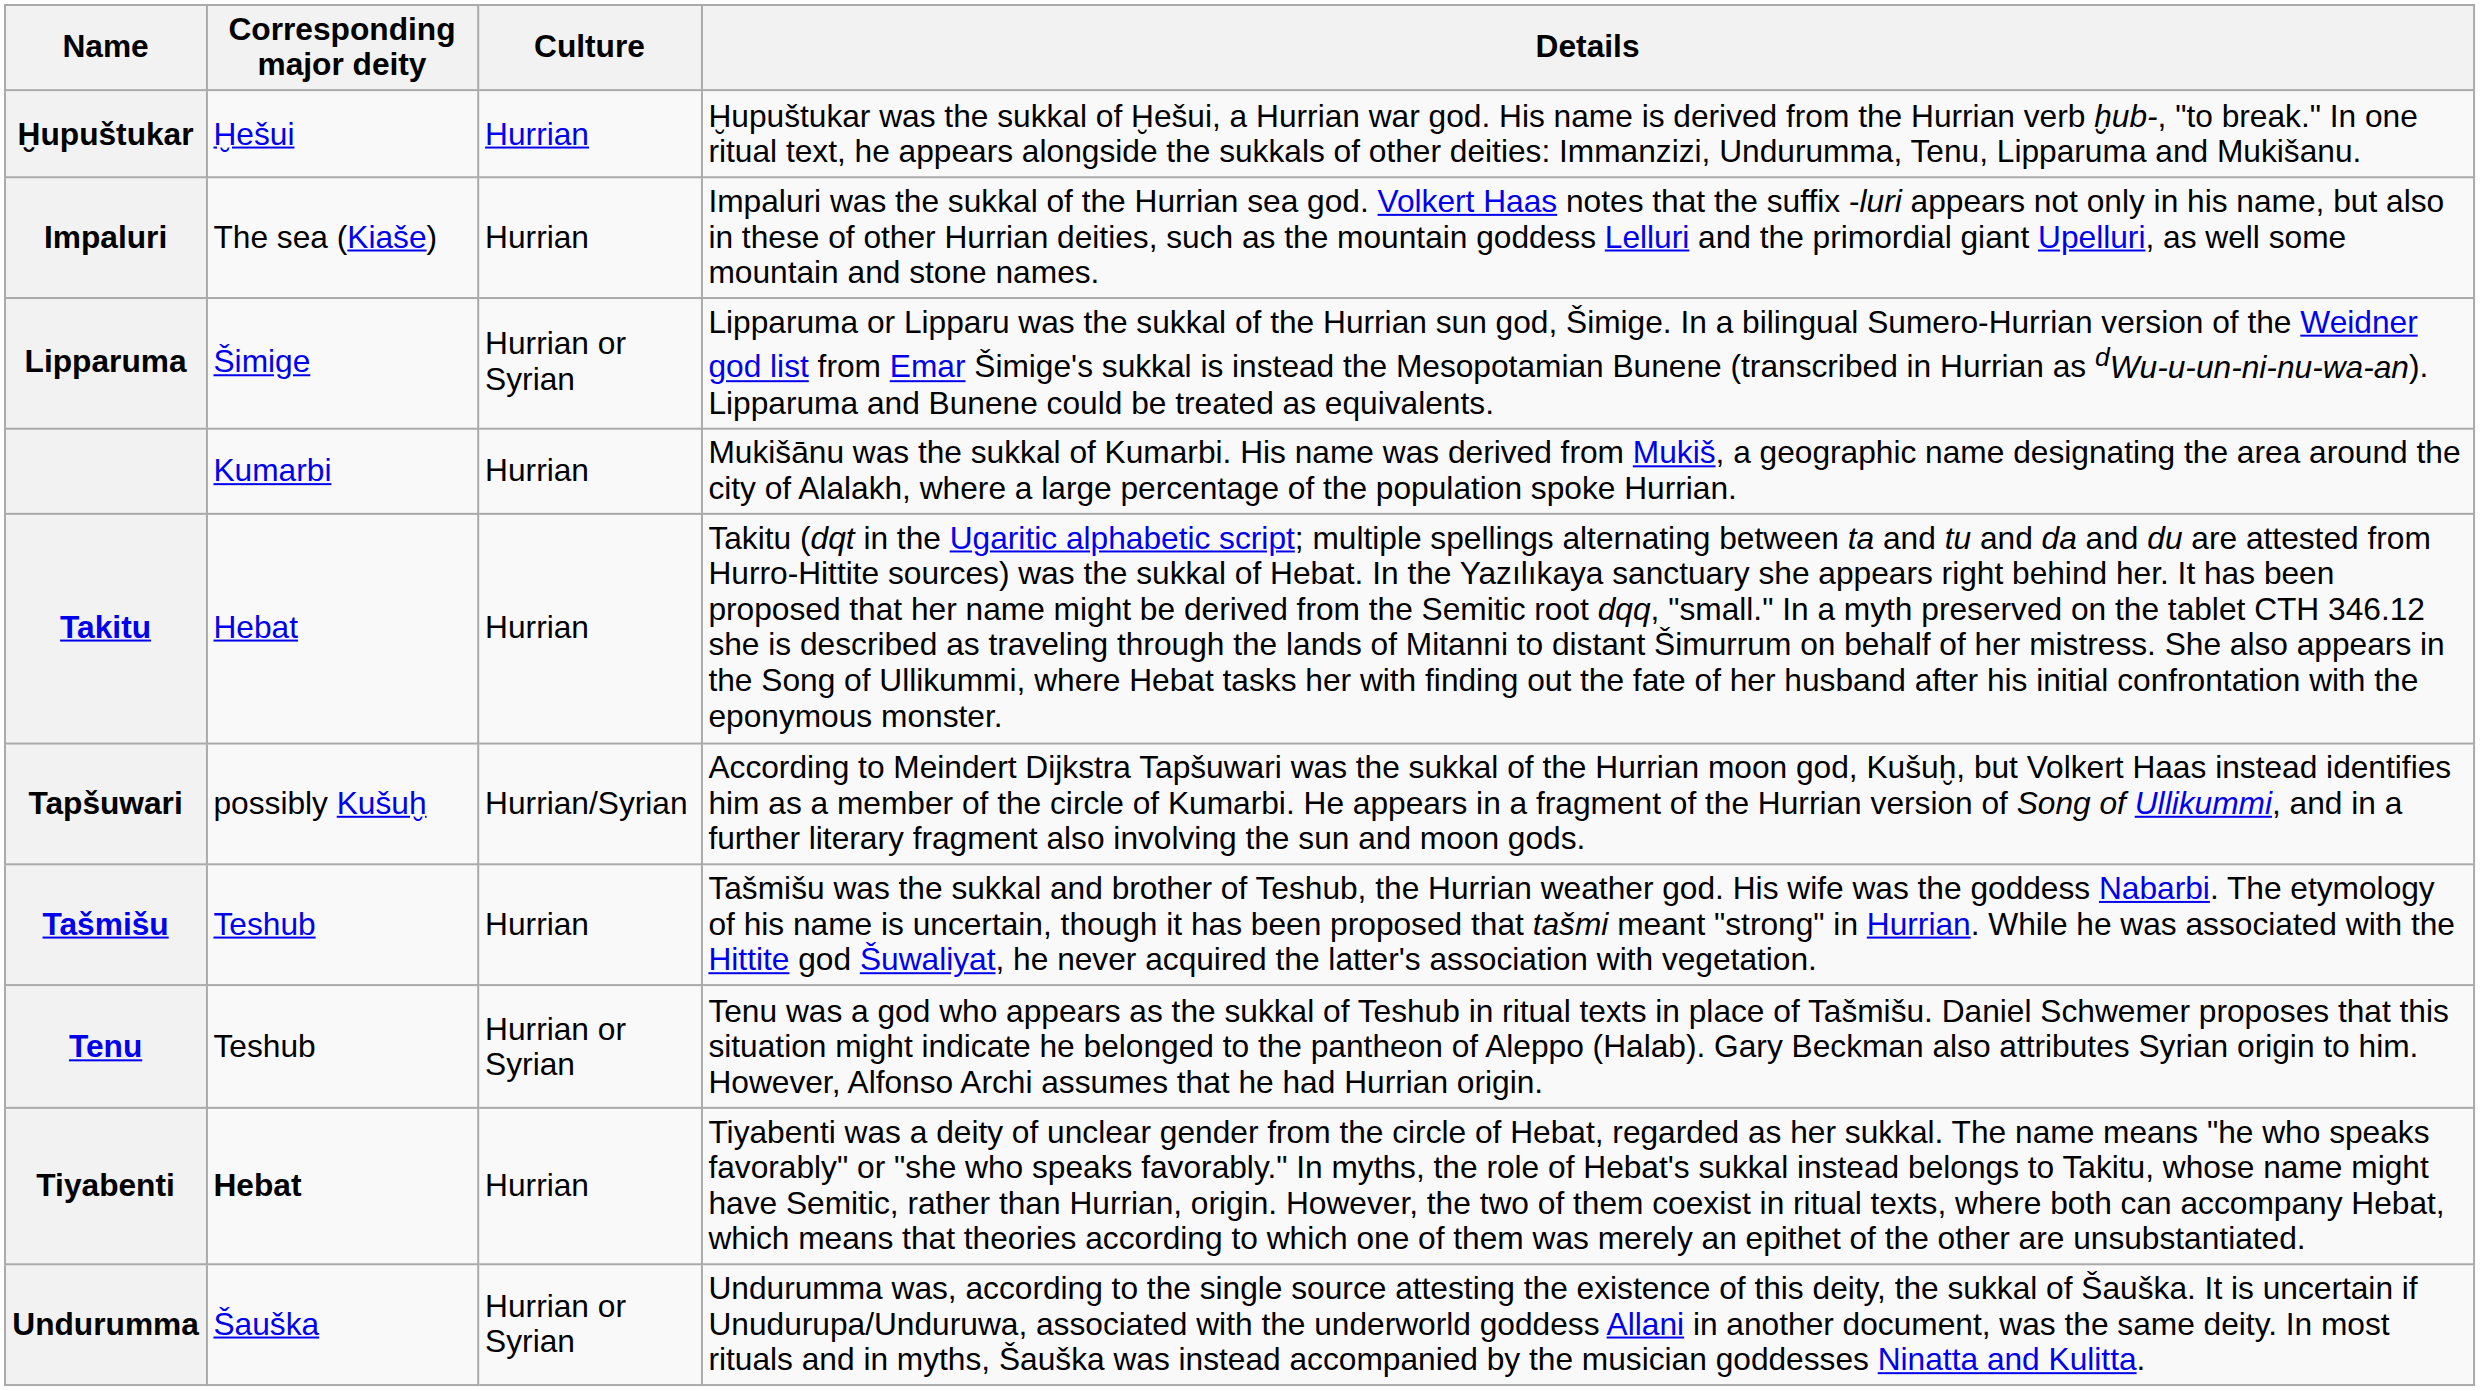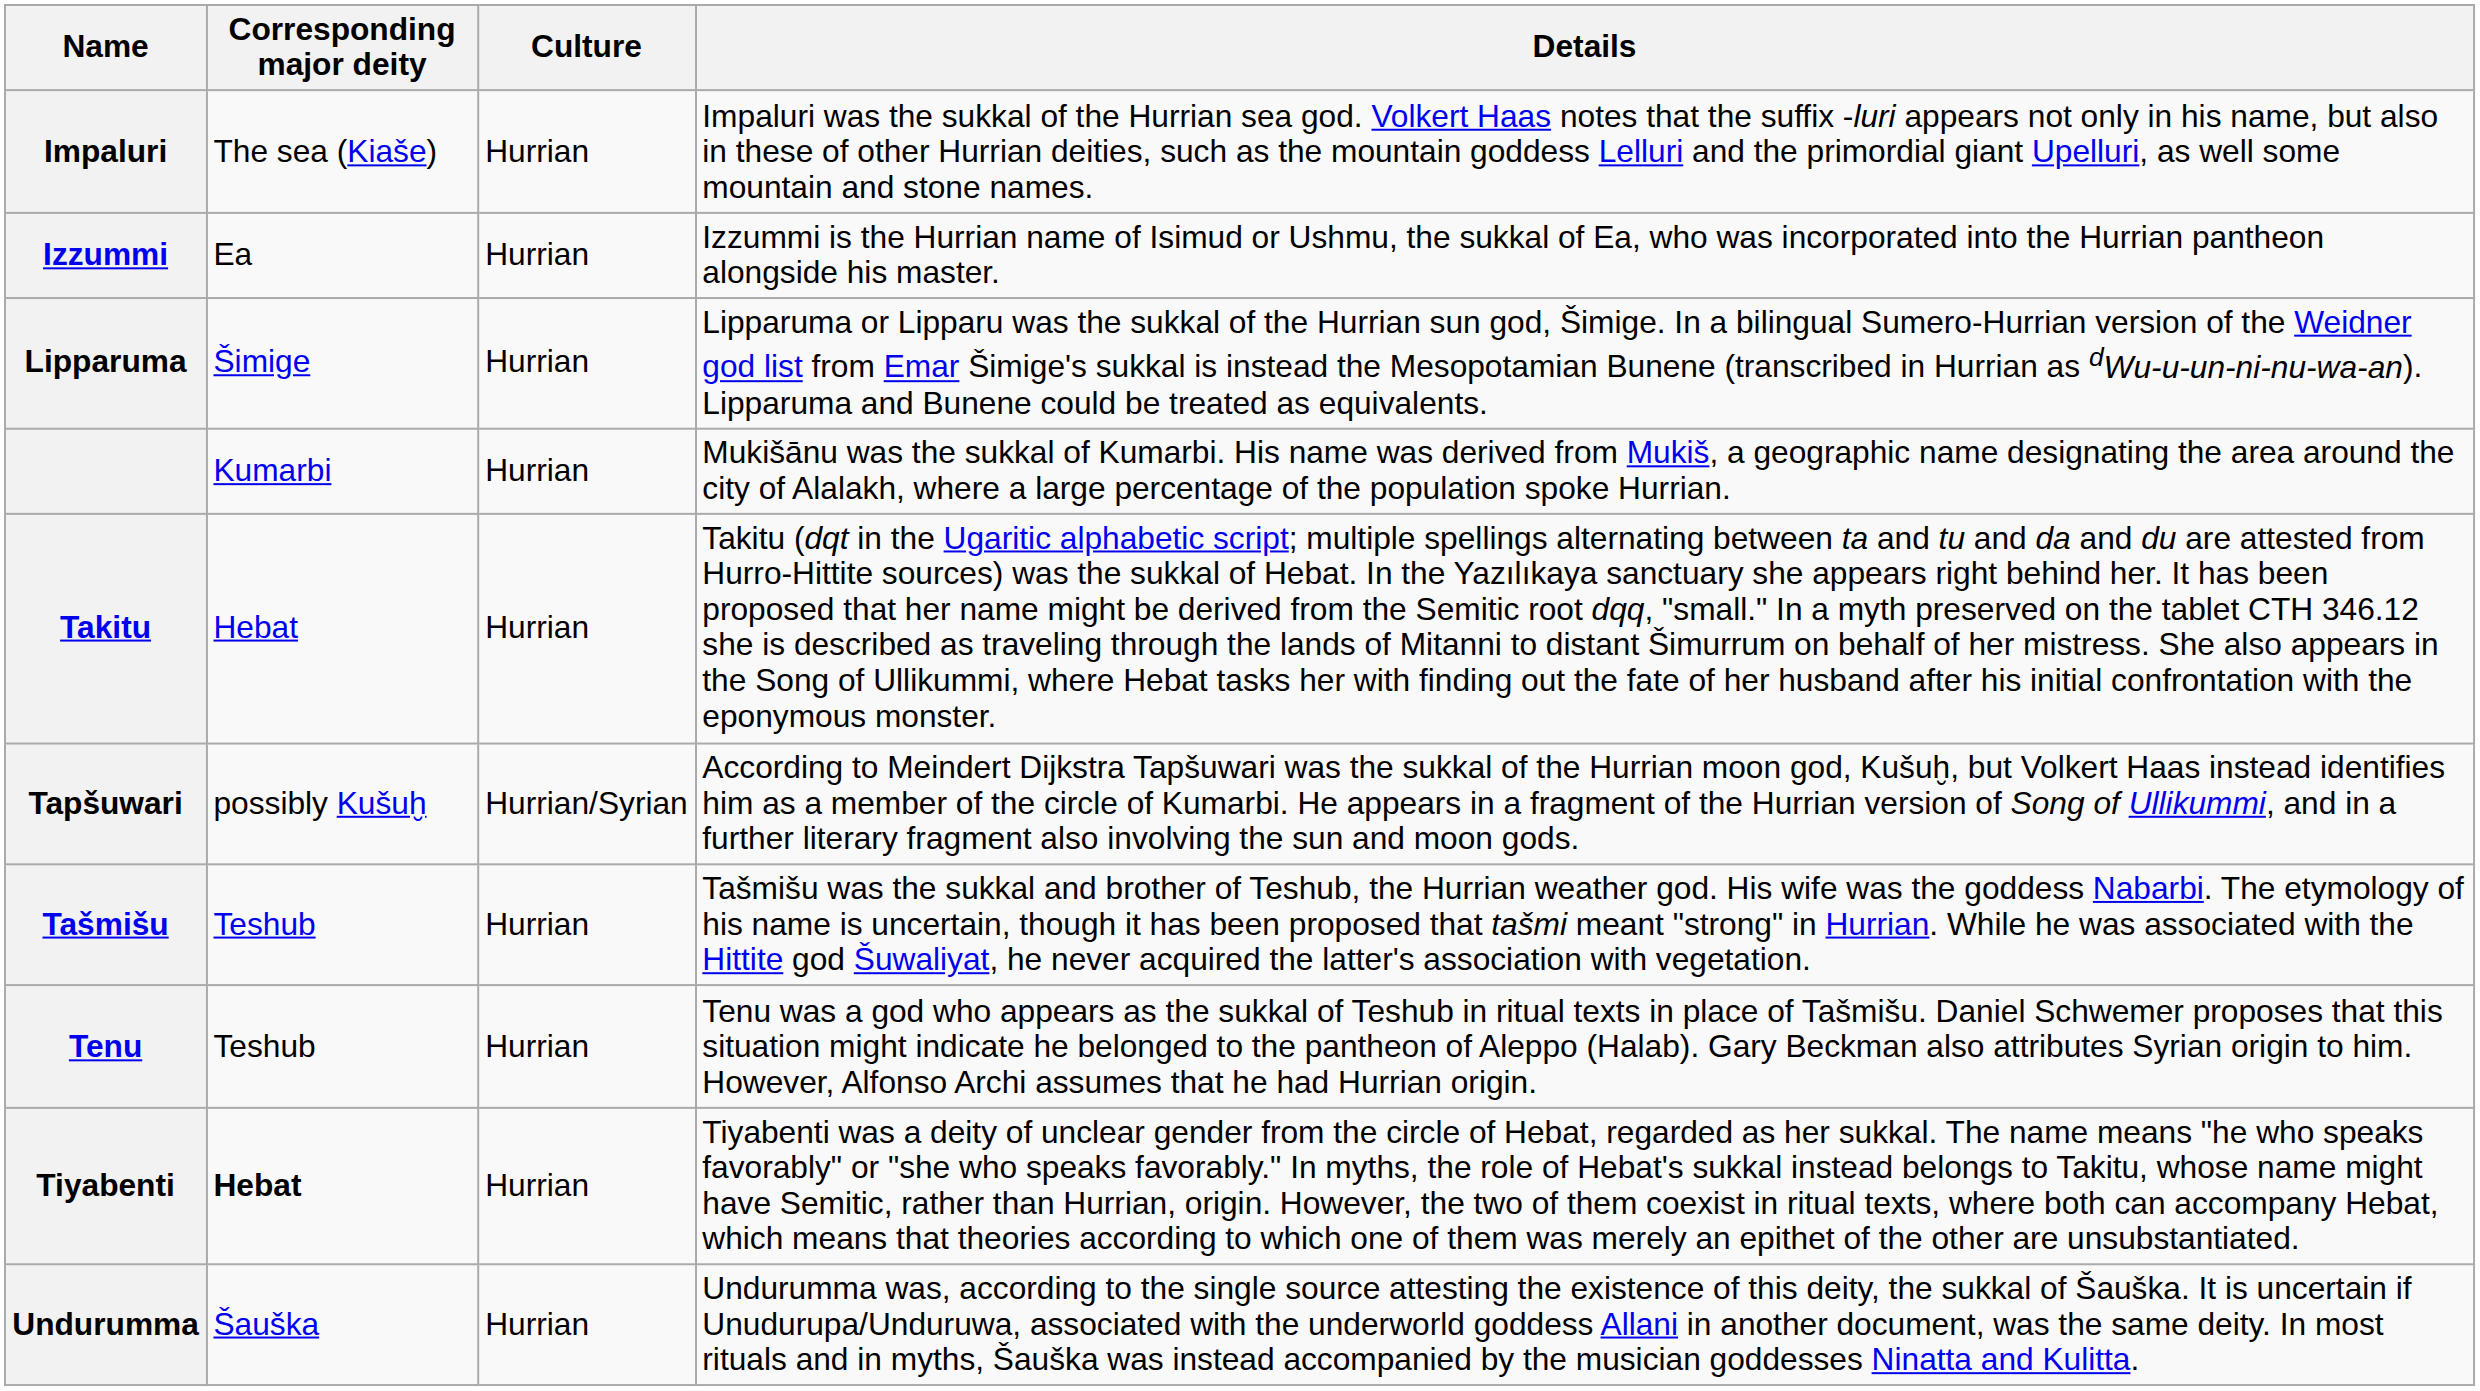- row: Ḫupuštukar | Ḫešui | Hurrian | Ḫupuštukar was the sukkal of Ḫešui, a Hurrian war god. His name is derived from the Hurrian verb ḫub-, "to break." In one ritual text, he appears alongside the sukkals of other deities: Immanzizi, Undurumma, Tenu, Lipparuma and Mukišanu.
+ row: Izzummi | Ea | Hurrian | Izzummi is the Hurrian name of Isimud or Ushmu, the sukkal of Ea, who was incorporated into the Hurrian pantheon alongside his master.
Lipparuma | Culture: Hurrian or Syrian -> Hurrian
Tenu | Culture: Hurrian or Syrian -> Hurrian
Undurumma | Culture: Hurrian or Syrian -> Hurrian
